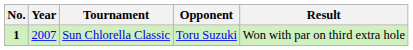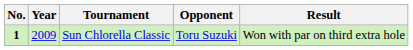Sun Chlorella Classic | Year: 2007 -> 2009
